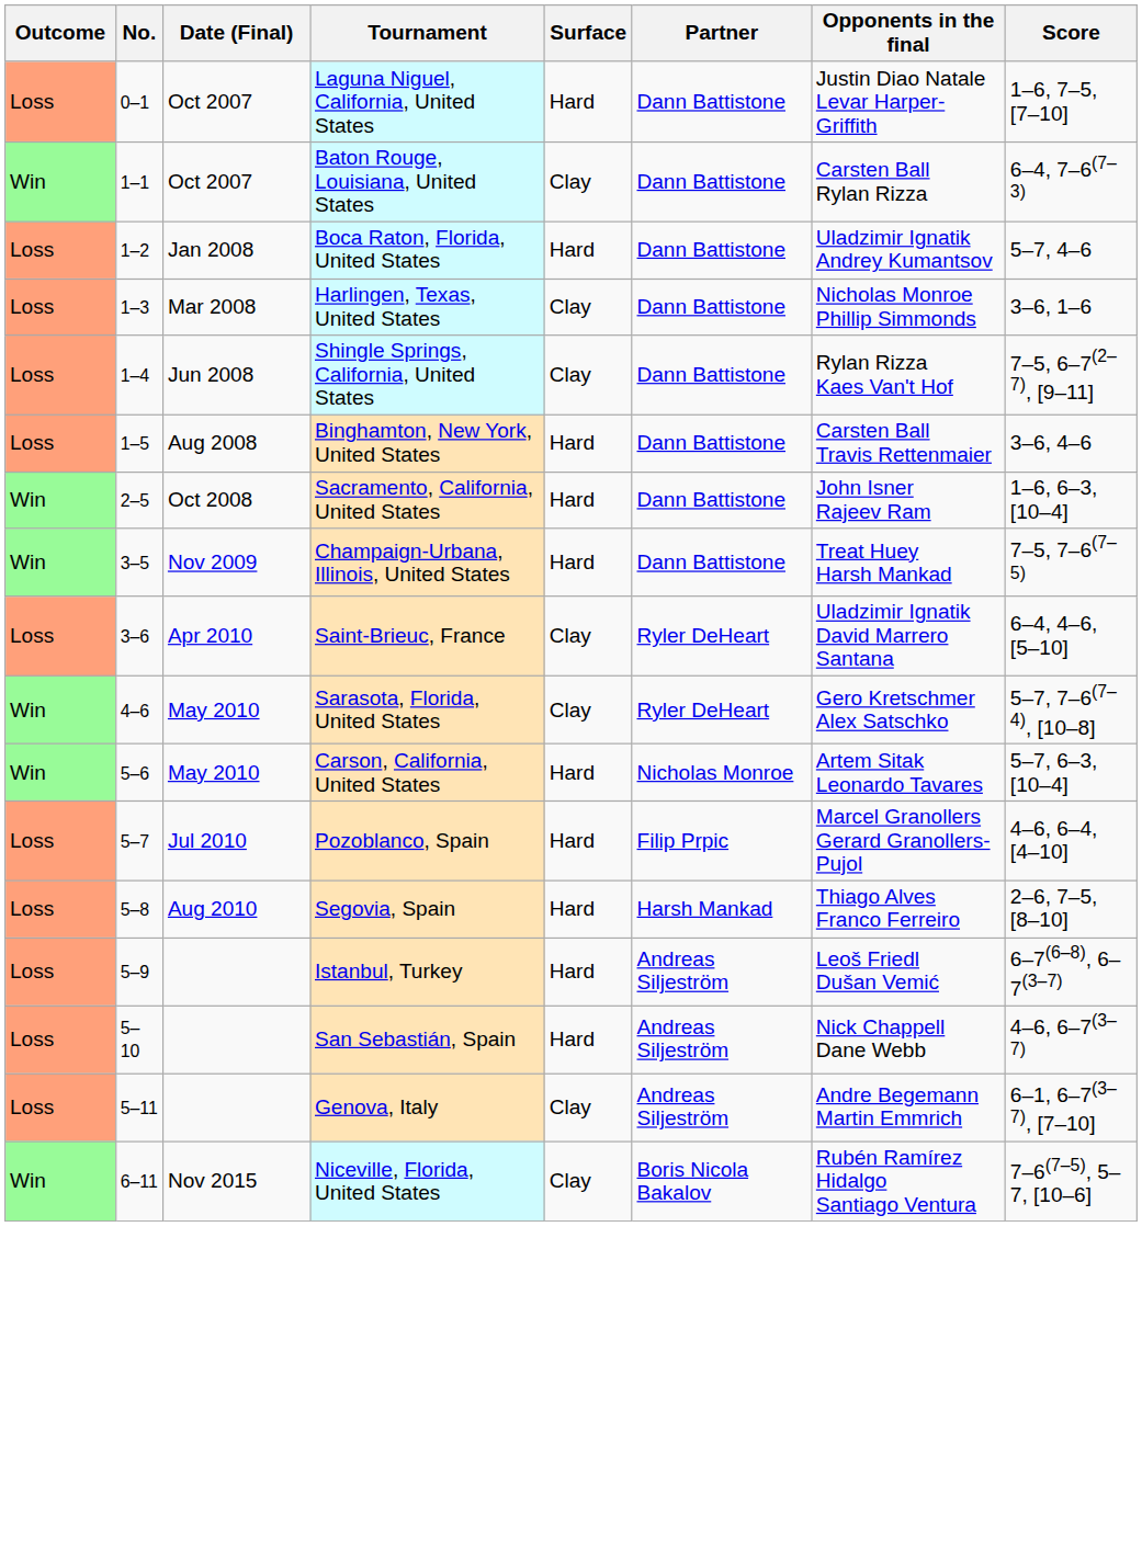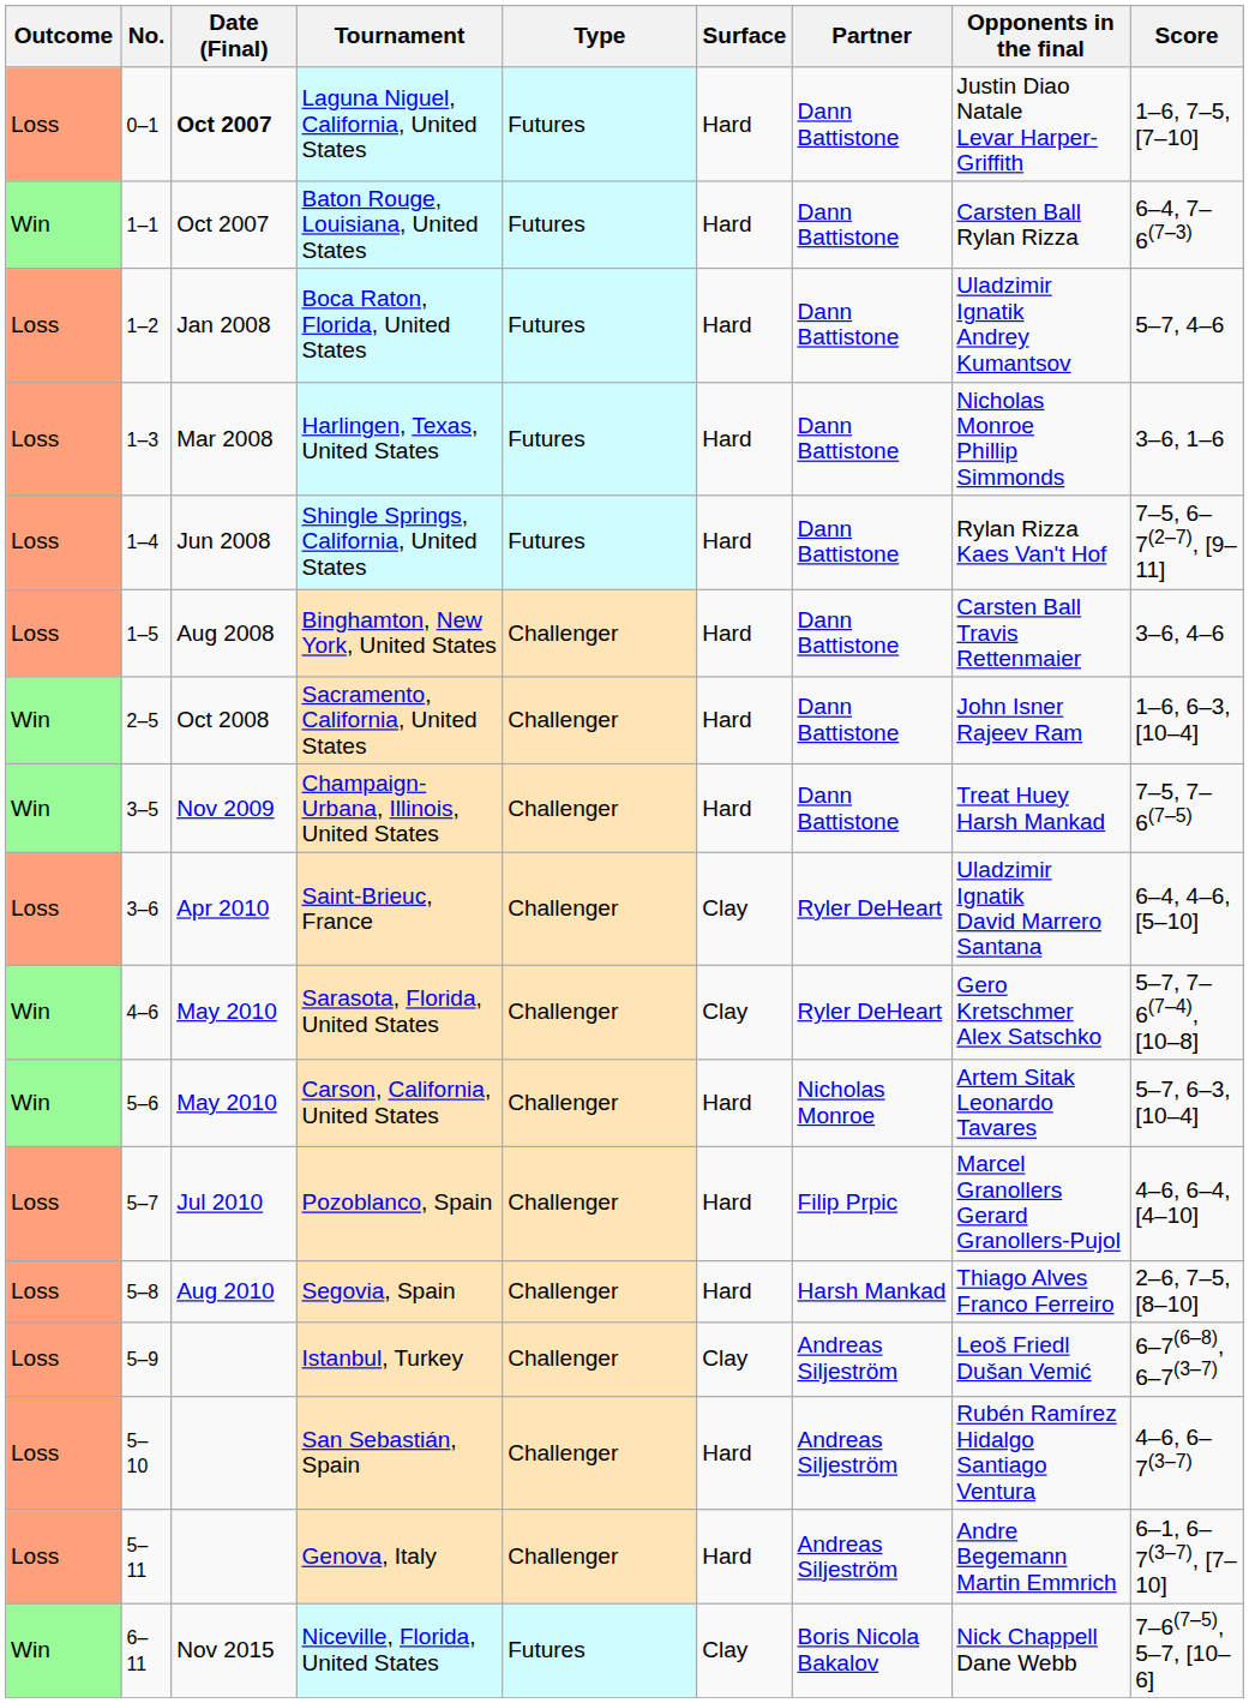+ column: Type | Futures | Futures | Futures | Futures | Futures | Challenger | Challenger | Challenger | Challenger | Challenger | Challenger | Challenger | Challenger | Challenger | Challenger | Challenger | Futures
Laguna Niguel, California, United States | Date (Final): normal -> bold
Baton Rouge, Louisiana, United States | Surface: Clay -> Hard
Harlingen, Texas, United States | Surface: Clay -> Hard
Shingle Springs, California, United States | Surface: Clay -> Hard
Istanbul, Turkey | Surface: Hard -> Clay
San Sebastián, Spain | Opponents in the final: Nick Chappell Dane Webb -> Rubén Ramírez Hidalgo Santiago Ventura
Genova, Italy | Surface: Clay -> Hard
Niceville, Florida, United States | Opponents in the final: Rubén Ramírez Hidalgo Santiago Ventura -> Nick Chappell Dane Webb
